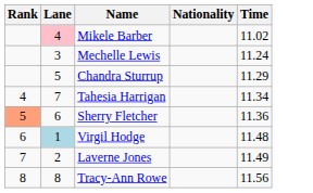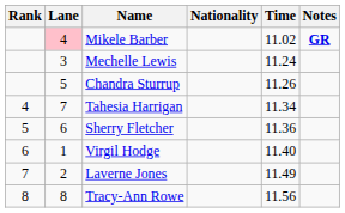+ column: Notes | GR
Chandra Sturrup | Time: 11.29 -> 11.26
Sherry Fletcher | Rank: lightsalmon background -> no background
Virgil Hodge | Lane: lightblue background -> no background
Virgil Hodge | Time: 11.48 -> 11.40
